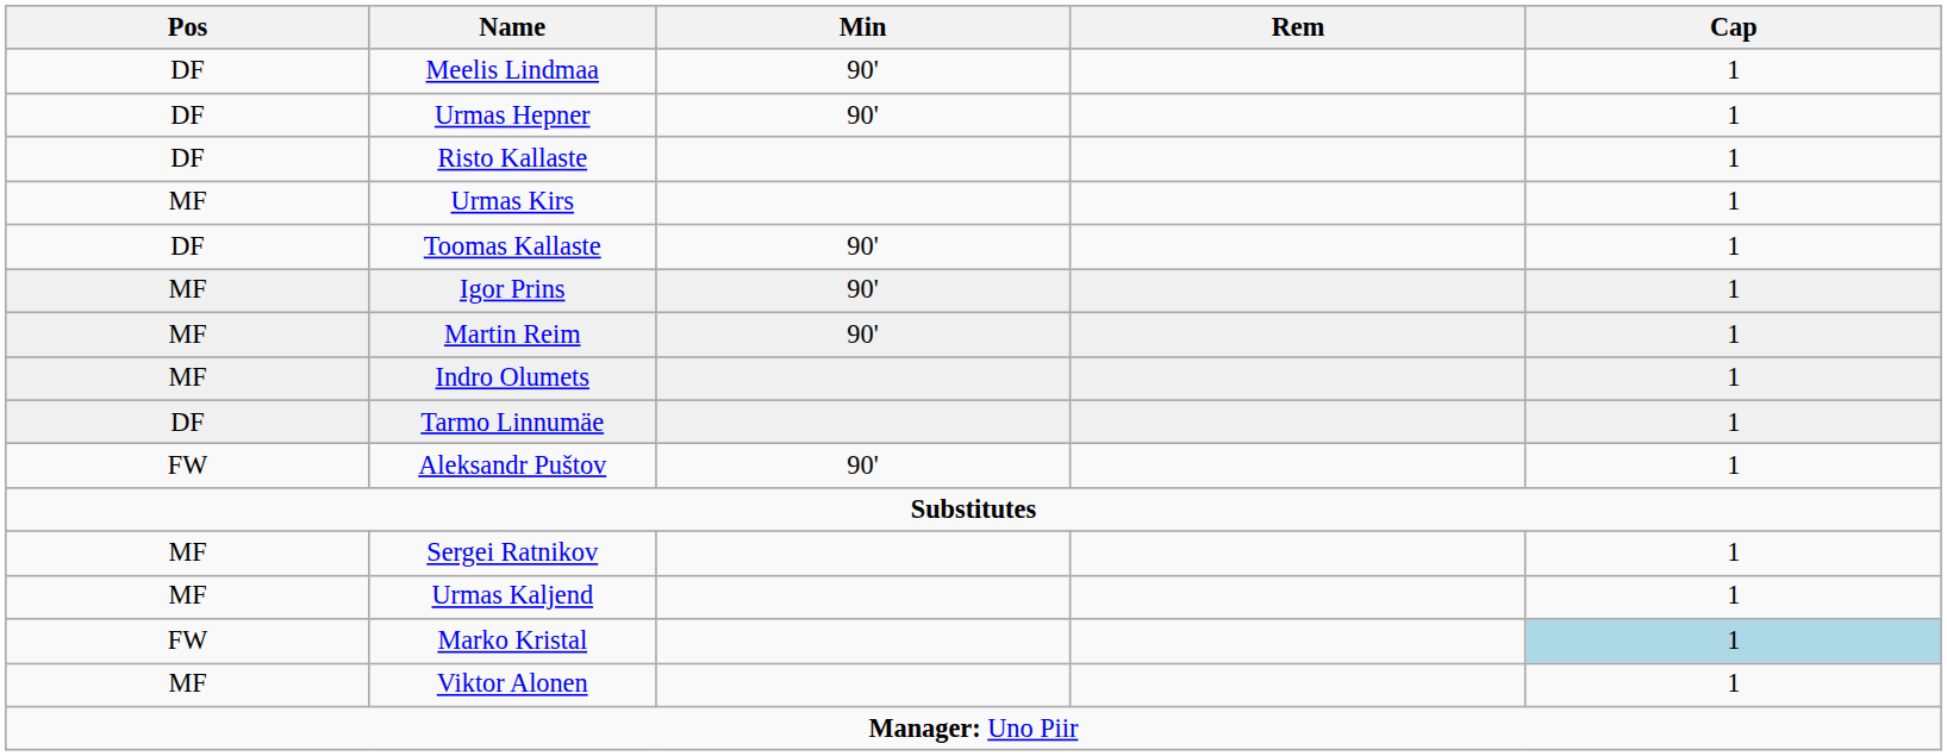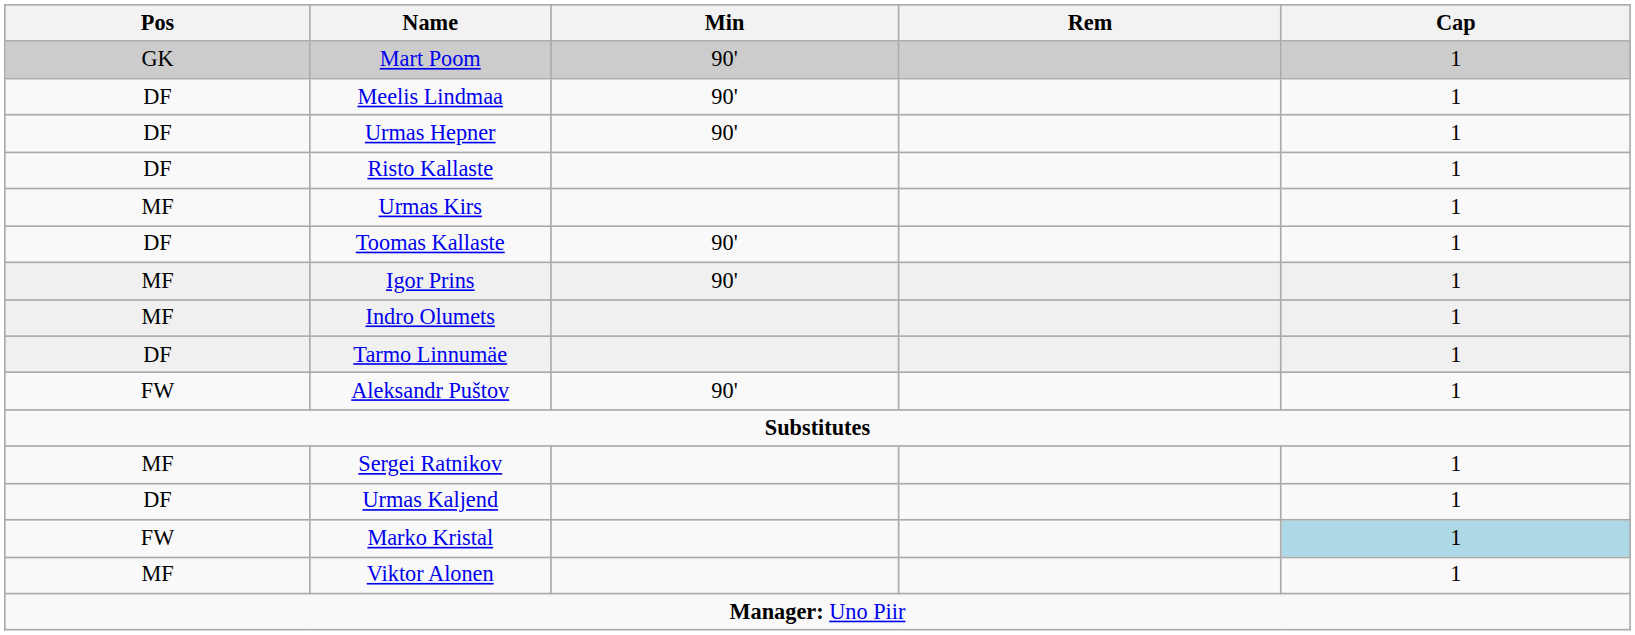+ row: GK | Mart Poom | 90' | 1
- row: MF | Martin Reim | 90' | 1
Urmas Kaljend | Pos: MF -> DF
